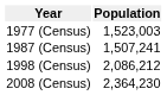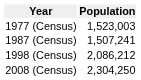2008 (Census) | Population: 2,364,230 -> 2,304,250
